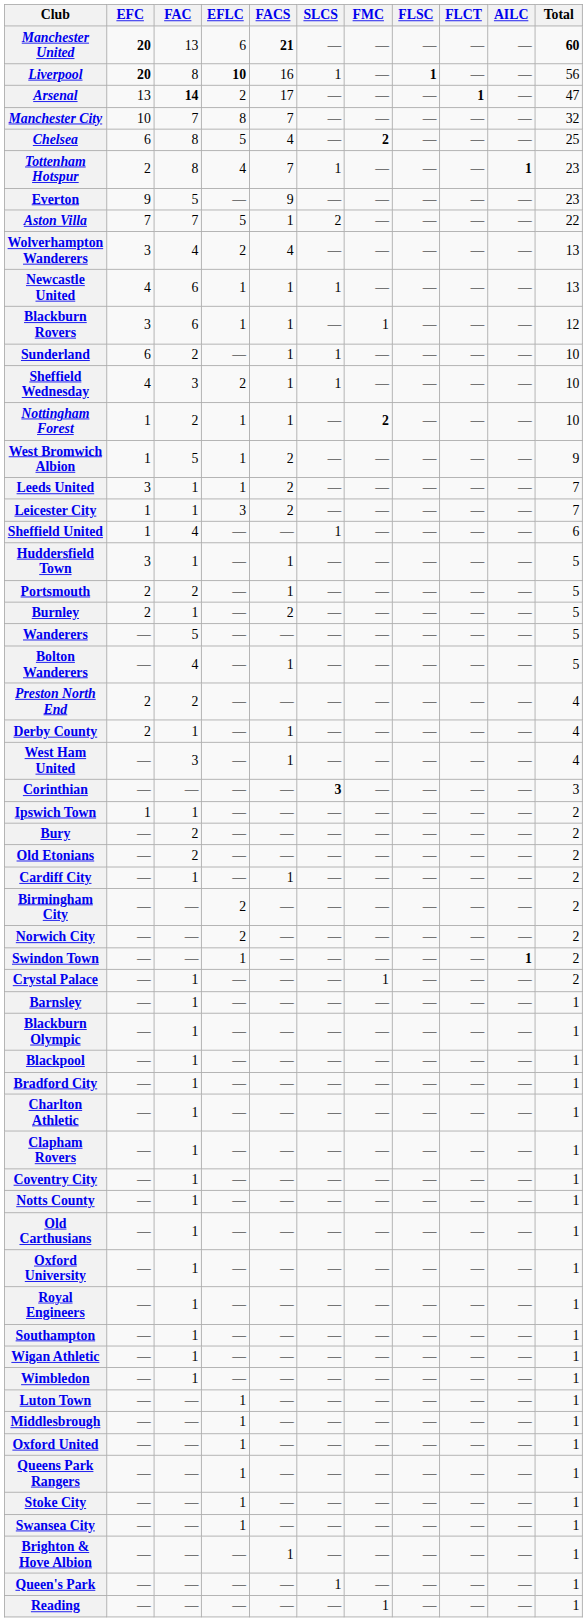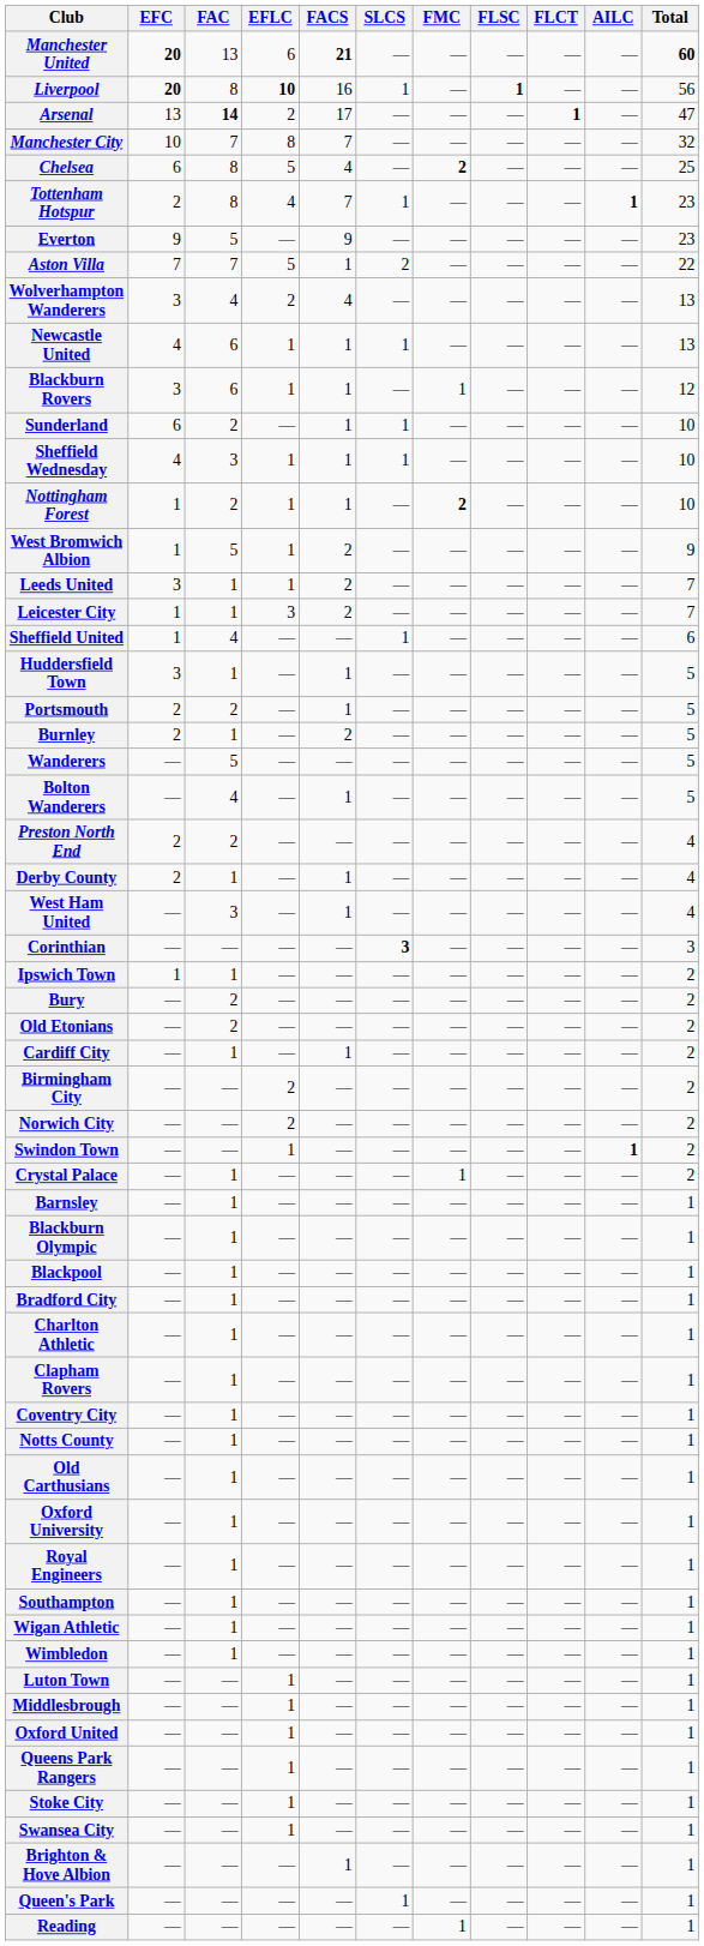Sheffield Wednesday | EFLC: 2 -> 1
